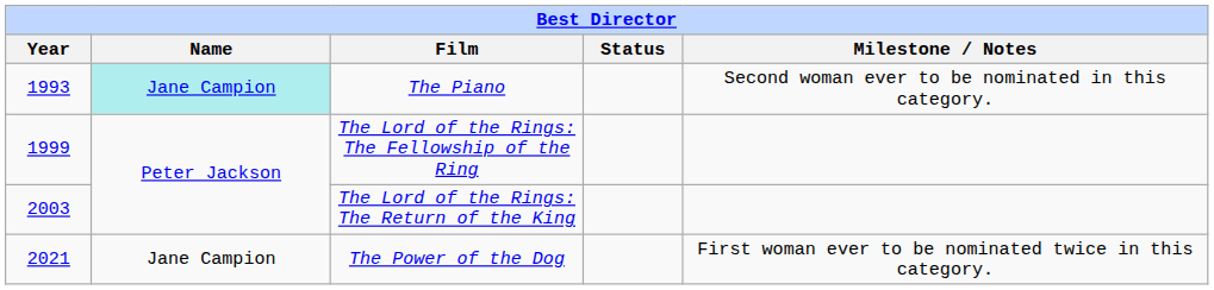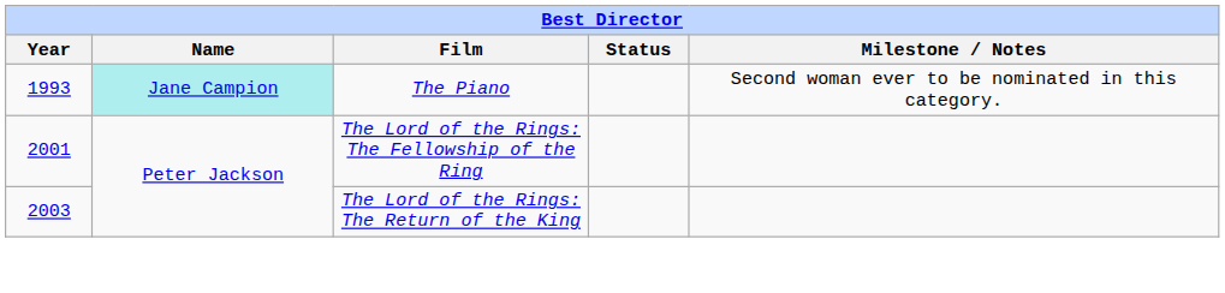The Lord of the Rings: The Fellowship of the Ring | Year: 1999 -> 2001
- row: 2021 | Jane Campion | The Power of the Dog | First woman ever to be nominated twice in this category.
